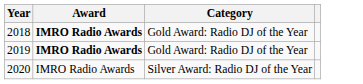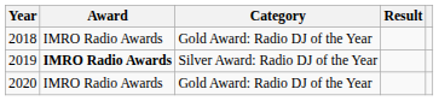+ column: Result
2018 | Award: bold -> normal
2019 | Category: Gold Award: Radio DJ of the Year -> Silver Award: Radio DJ of the Year
2020 | Category: Silver Award: Radio DJ of the Year -> Gold Award: Radio DJ of the Year
